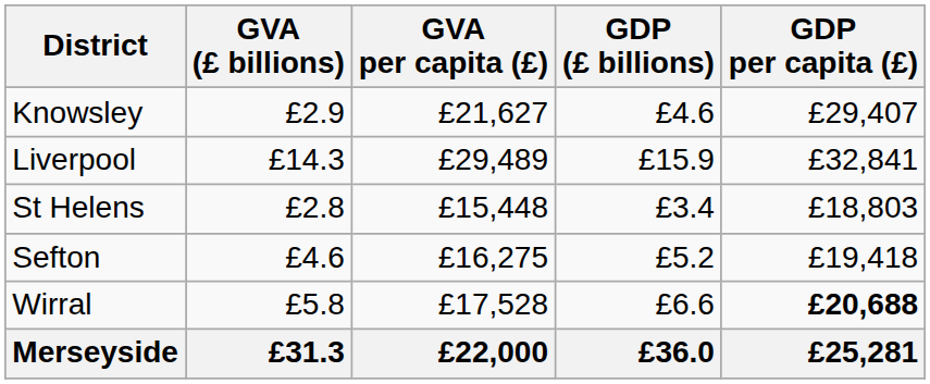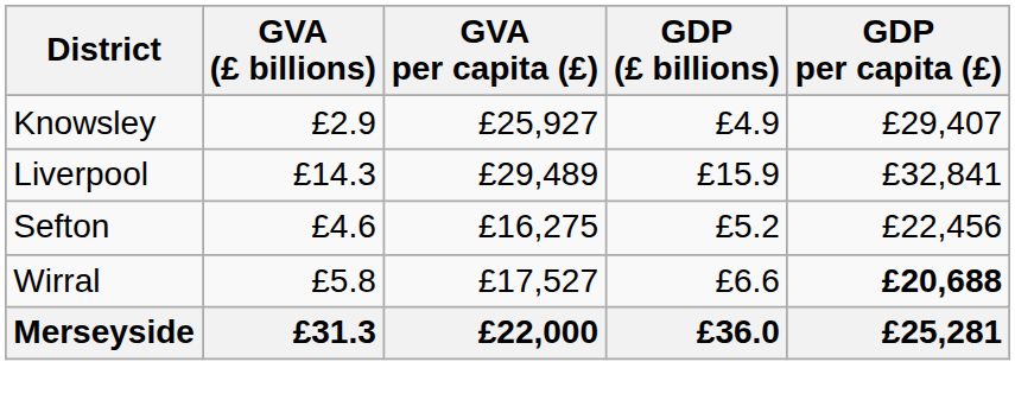Knowsley | GVA per capita (£): £21,627 -> £25,927
Knowsley | GDP (£ billions): £4.6 -> £4.9
- row: St Helens | £2.8 | £15,448 | £3.4 | £18,803
Sefton | GDP per capita (£): £19,418 -> £22,456
Wirral | GVA per capita (£): £17,528 -> £17,527
